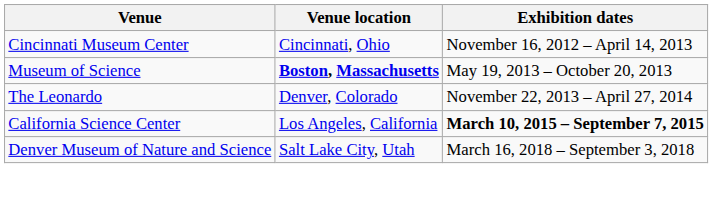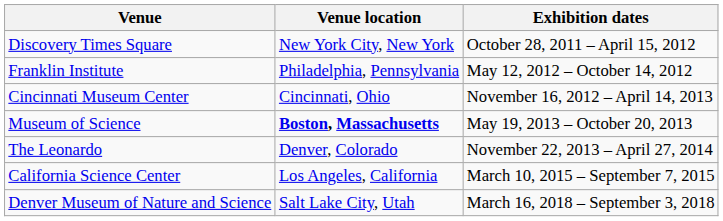+ row: Discovery Times Square | New York City, New York | October 28, 2011 – April 15, 2012
+ row: Franklin Institute | Philadelphia, Pennsylvania | May 12, 2012 – October 14, 2012
California Science Center | Exhibition dates: bold -> normal
